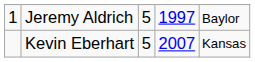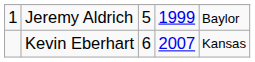Jeremy Aldrich | column 4: 1997 -> 1999
Kevin Eberhart | column 3: 5 -> 6
